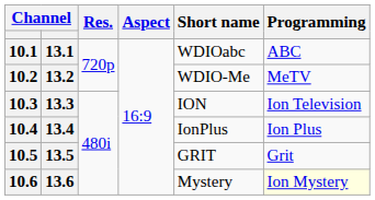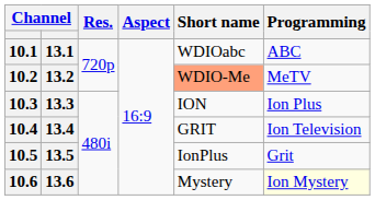10.2 | Short name: no background -> lightsalmon background
10.3 | Programming: Ion Television -> Ion Plus
10.4 | Short name: IonPlus -> GRIT
10.4 | Programming: Ion Plus -> Ion Television
10.5 | Short name: GRIT -> IonPlus
